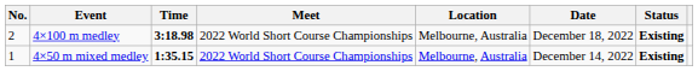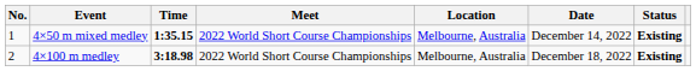rows swapped: 4×50 m mixed medley <-> 4×100 m medley
